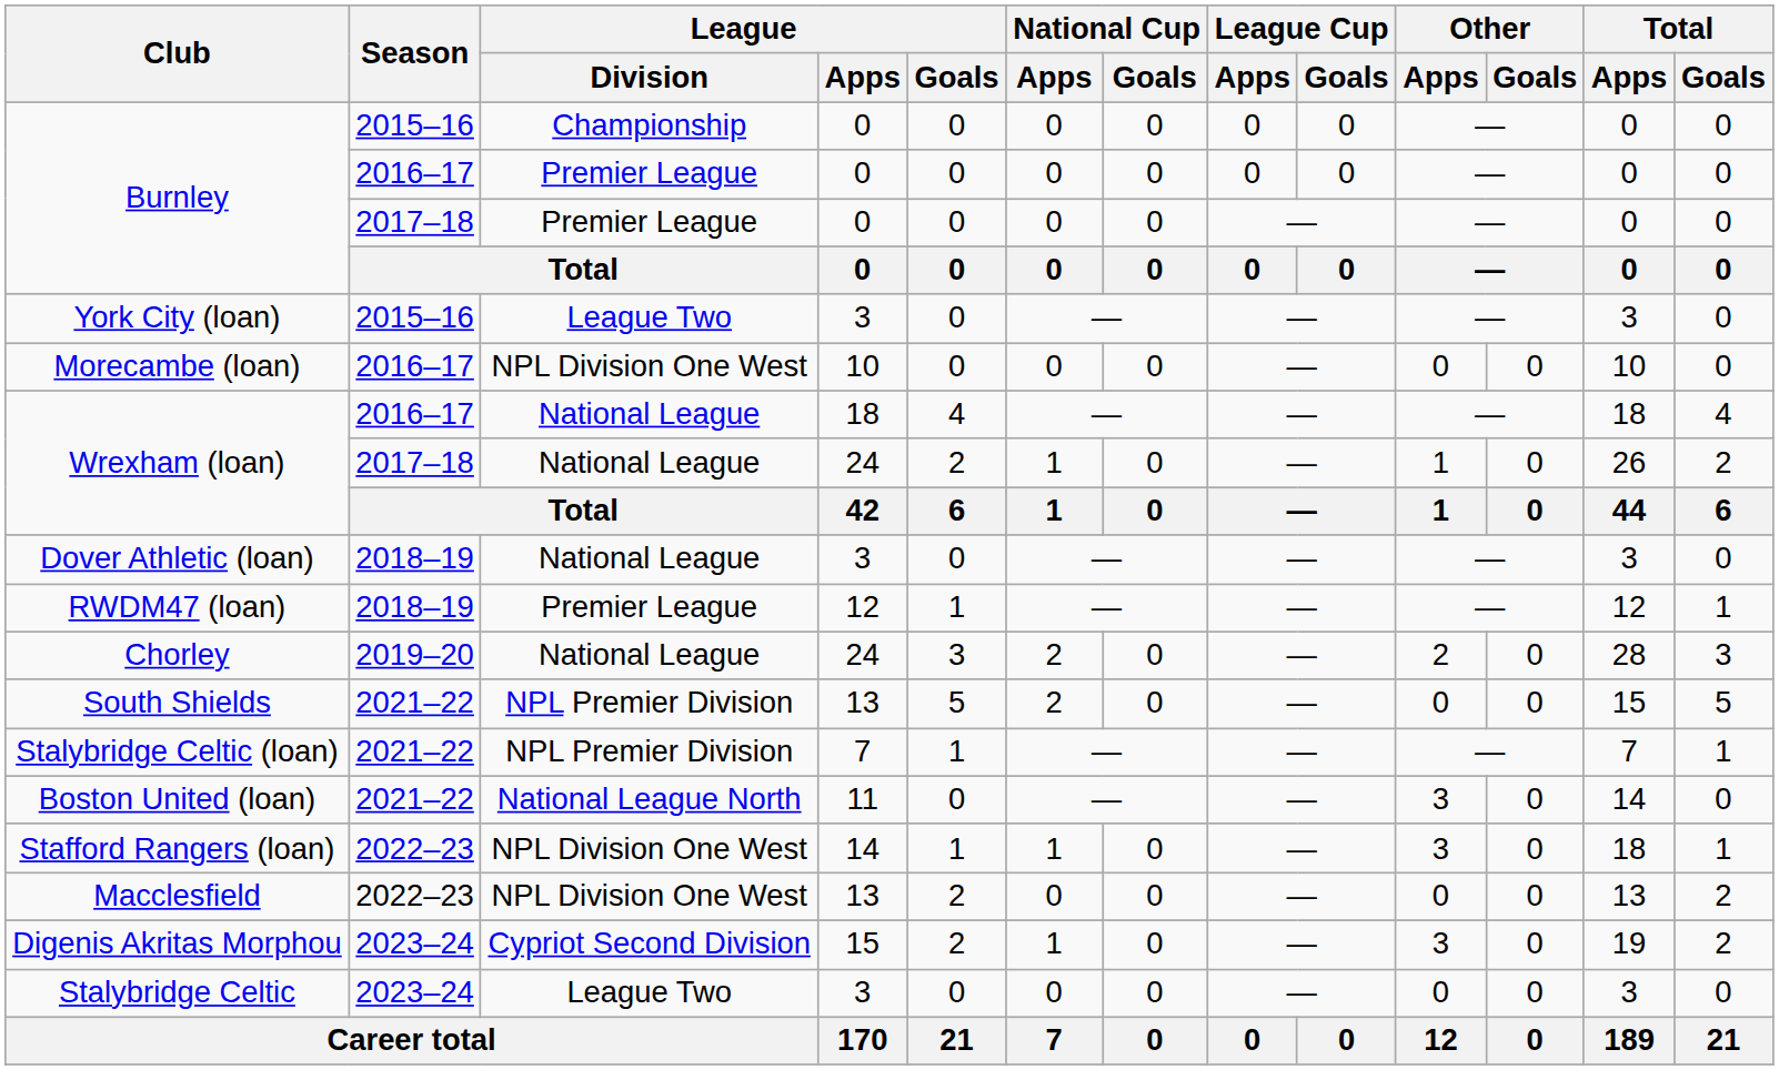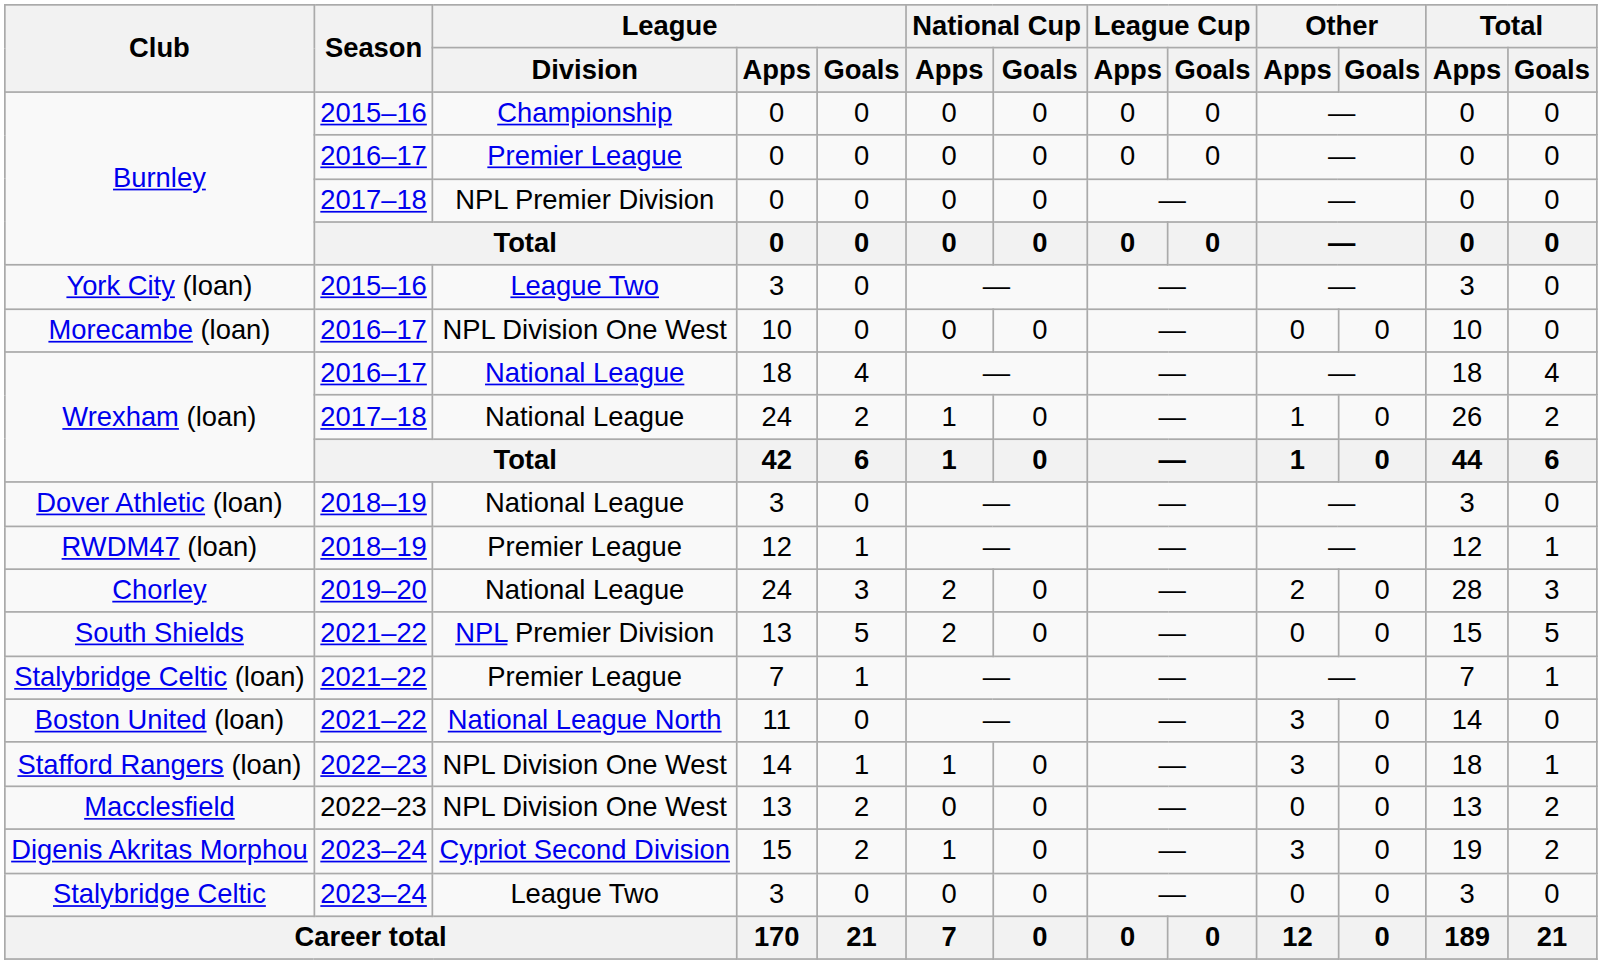Burnley / 2017–18 | League / Division: Premier League -> NPL Premier Division
Stalybridge Celtic (loan) | League / Division: NPL Premier Division -> Premier League
